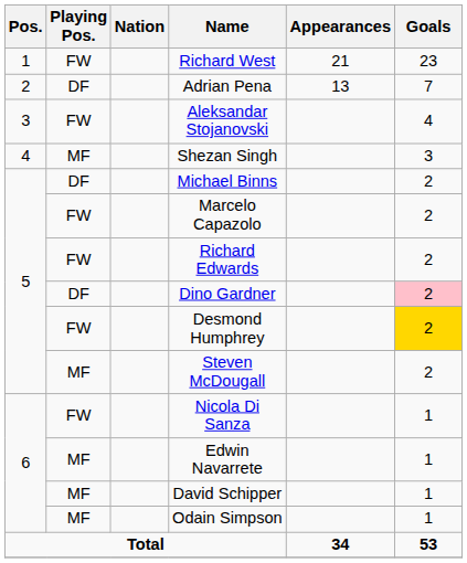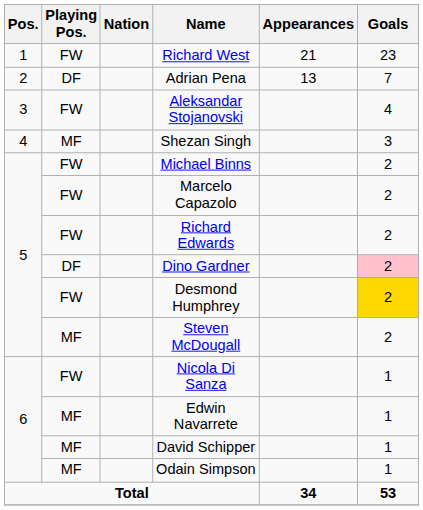Michael Binns | Playing Pos.: DF -> FW
